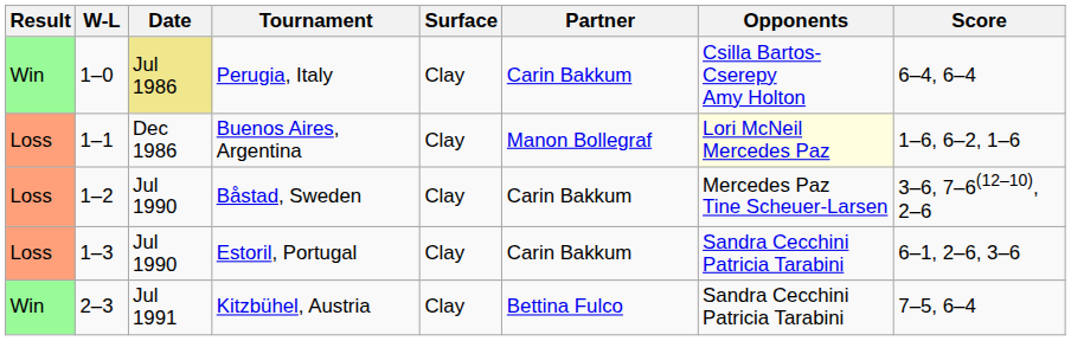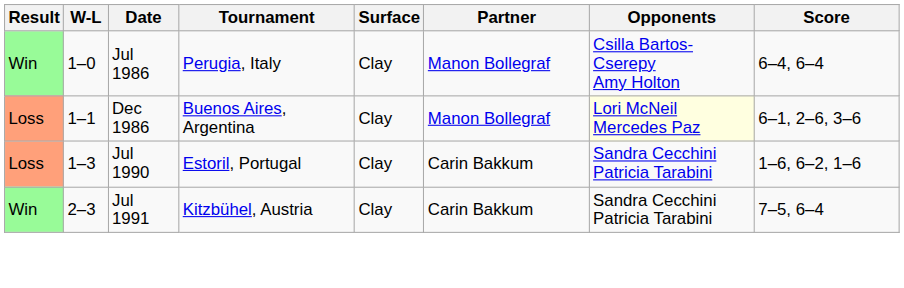Perugia, Italy | Date: khaki background -> no background
Perugia, Italy | Partner: Carin Bakkum -> Manon Bollegraf
Buenos Aires, Argentina | Score: 1–6, 6–2, 1–6 -> 6–1, 2–6, 3–6
- row: Loss | 1–2 | Jul 1990 | Båstad, Sweden | Clay | Carin Bakkum | Mercedes Paz Tine Scheuer-Larsen | 3–6, 7–6(12–10), 2–6
Estoril, Portugal | Score: 6–1, 2–6, 3–6 -> 1–6, 6–2, 1–6
Kitzbühel, Austria | Partner: Bettina Fulco -> Carin Bakkum
